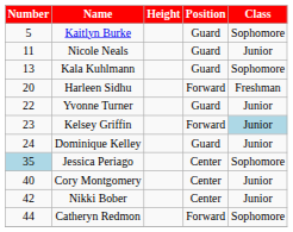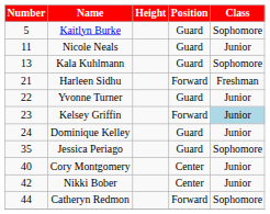Harleen Sidhu | Number: 20 -> 21
Jessica Periago | Number: lightblue background -> no background
Jessica Periago | Position: Center -> Guard
